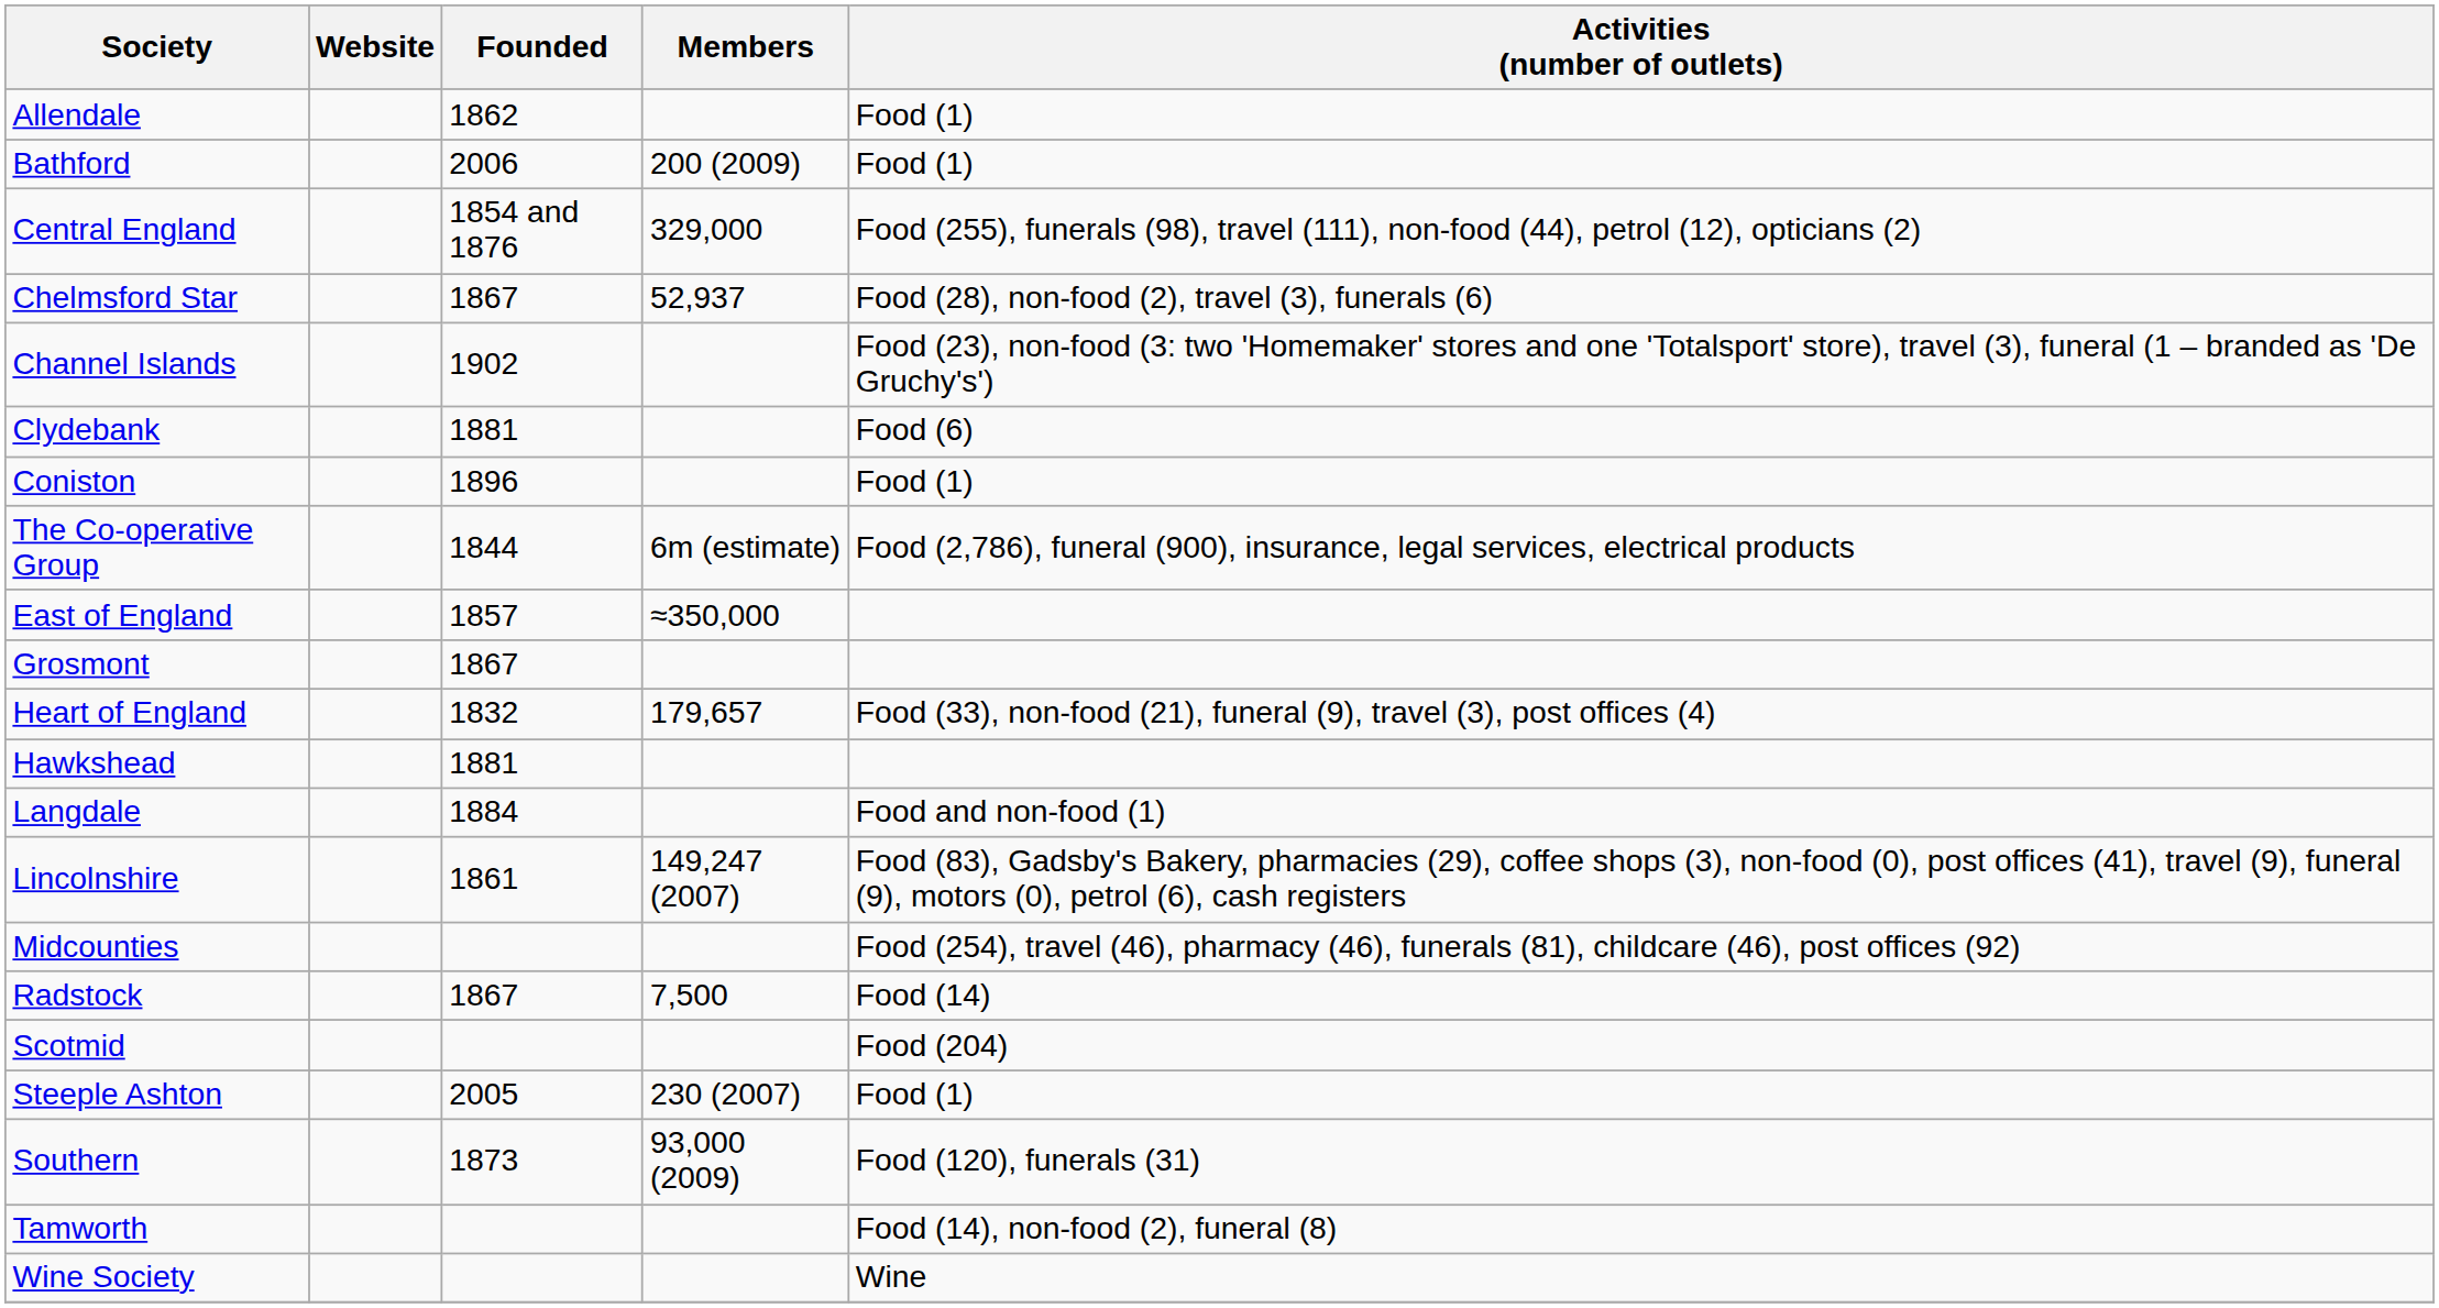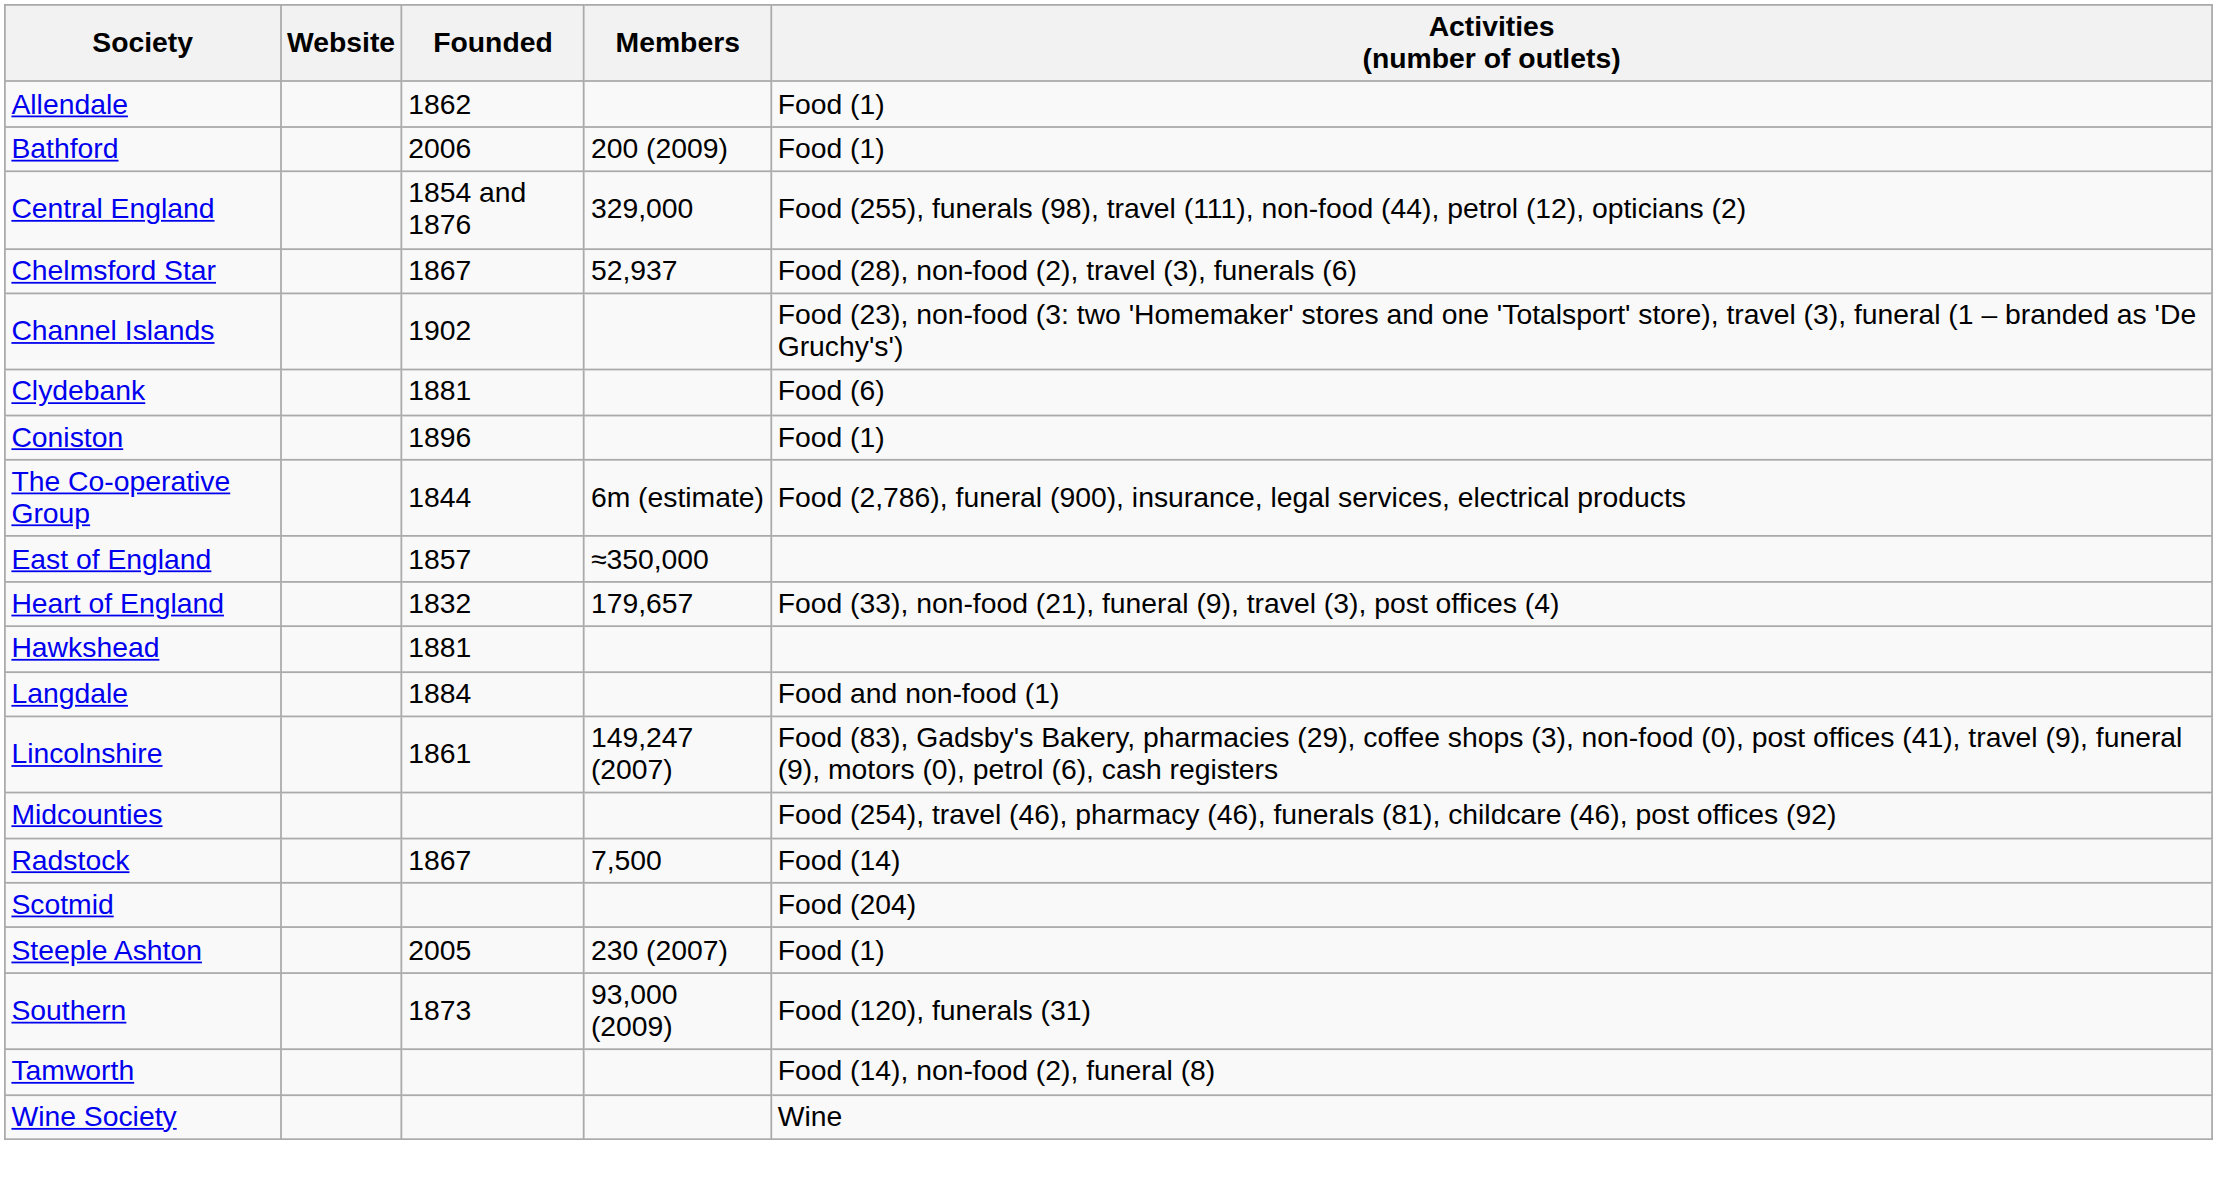- row: Grosmont | 1867
